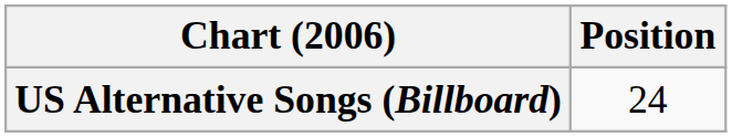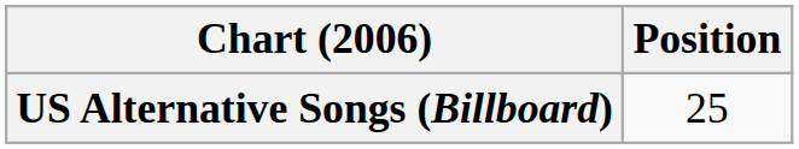US Alternative Songs (Billboard) | Position: 24 -> 25
